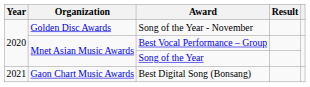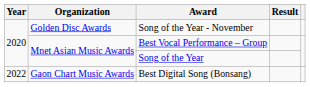Best Digital Song (Bonsang) | Year: 2021 -> 2022
